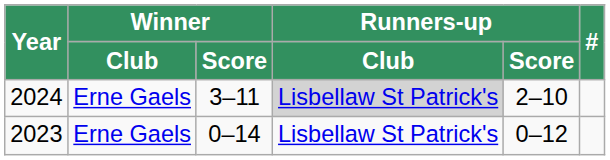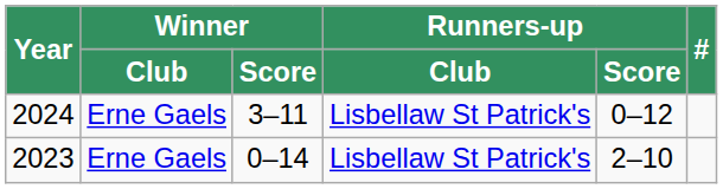2024 | Runners-up / Club: lightgrey background -> no background
2024 | Runners-up / Score: 2–10 -> 0–12
2023 | Runners-up / Score: 0–12 -> 2–10
